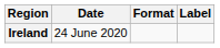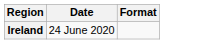- column: Label
